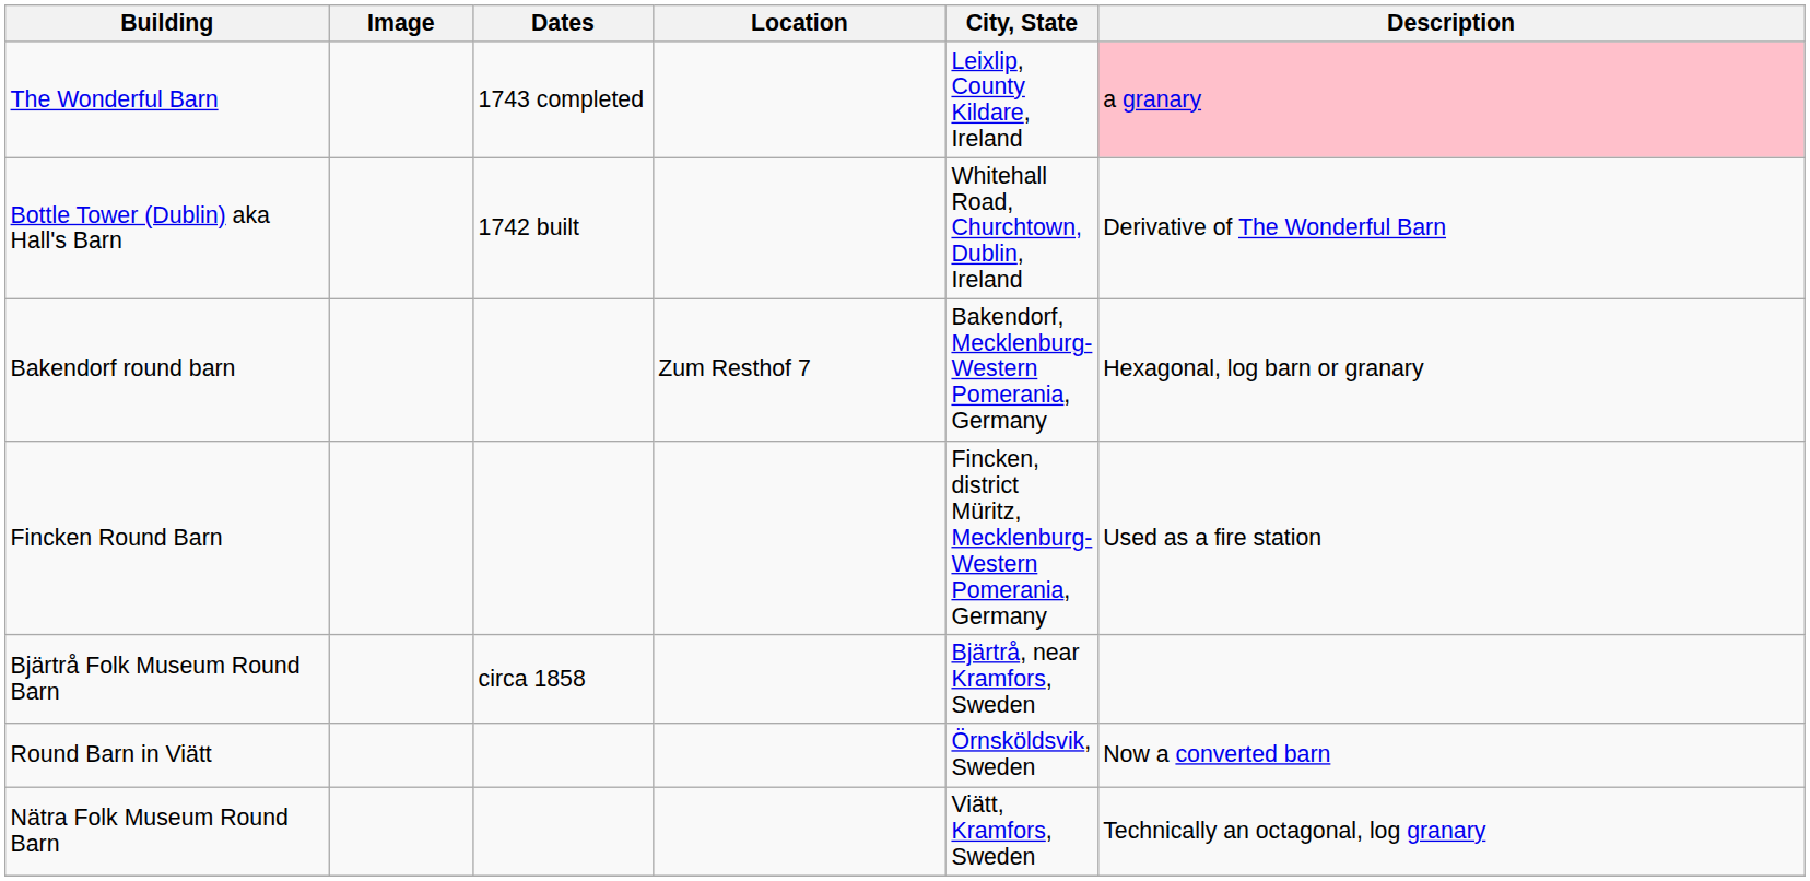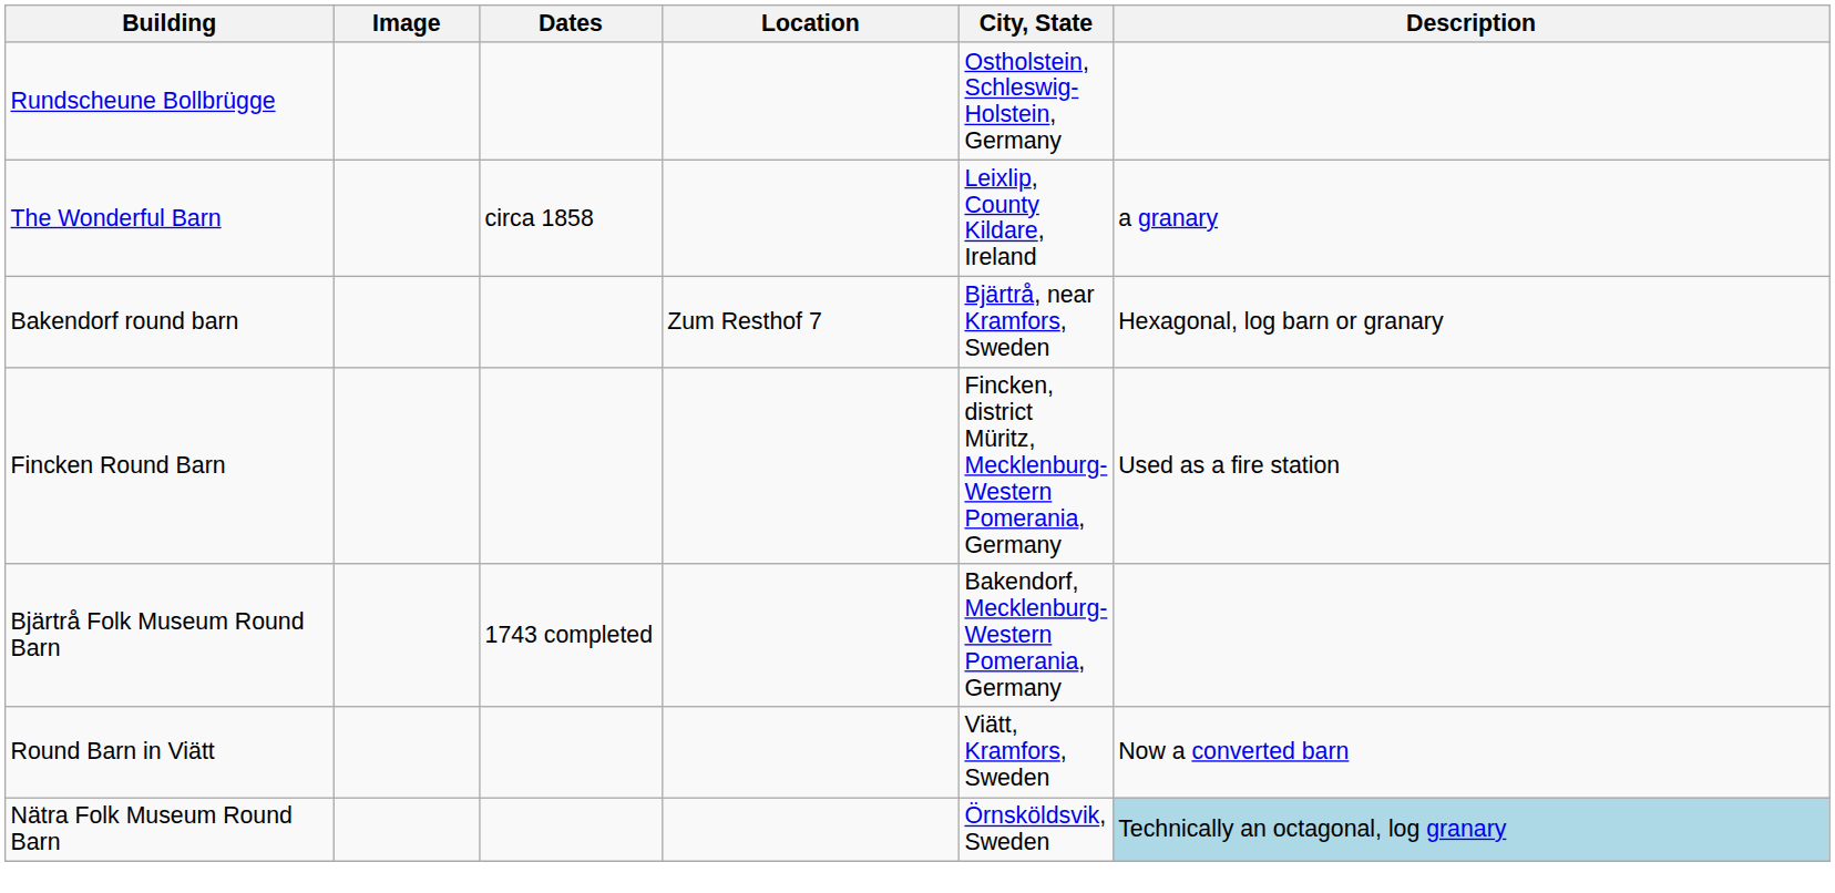+ row: Rundscheune Bollbrügge | Ostholstein, Schleswig-Holstein, Germany
The Wonderful Barn | Dates: 1743 completed -> circa 1858
The Wonderful Barn | Description: pink background -> no background
- row: Bottle Tower (Dublin) aka Hall's Barn | 1742 built | Whitehall Road, Churchtown, Dublin, Ireland | Derivative of The Wonderful Barn
Bakendorf round barn | City, State: Bakendorf, Mecklenburg-Western Pomerania, Germany -> Bjärtrå, near Kramfors, Sweden
Bjärtrå Folk Museum Round Barn | Dates: circa 1858 -> 1743 completed
Bjärtrå Folk Museum Round Barn | City, State: Bjärtrå, near Kramfors, Sweden -> Bakendorf, Mecklenburg-Western Pomerania, Germany
Round Barn in Viätt | City, State: Örnsköldsvik, Sweden -> Viätt, Kramfors, Sweden
Nätra Folk Museum Round Barn | City, State: Viätt, Kramfors, Sweden -> Örnsköldsvik, Sweden
Nätra Folk Museum Round Barn | Description: no background -> lightblue background
